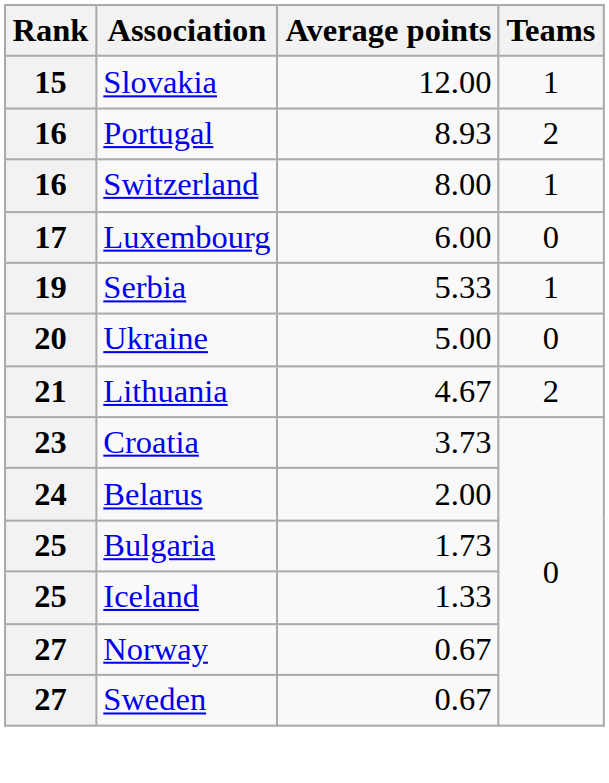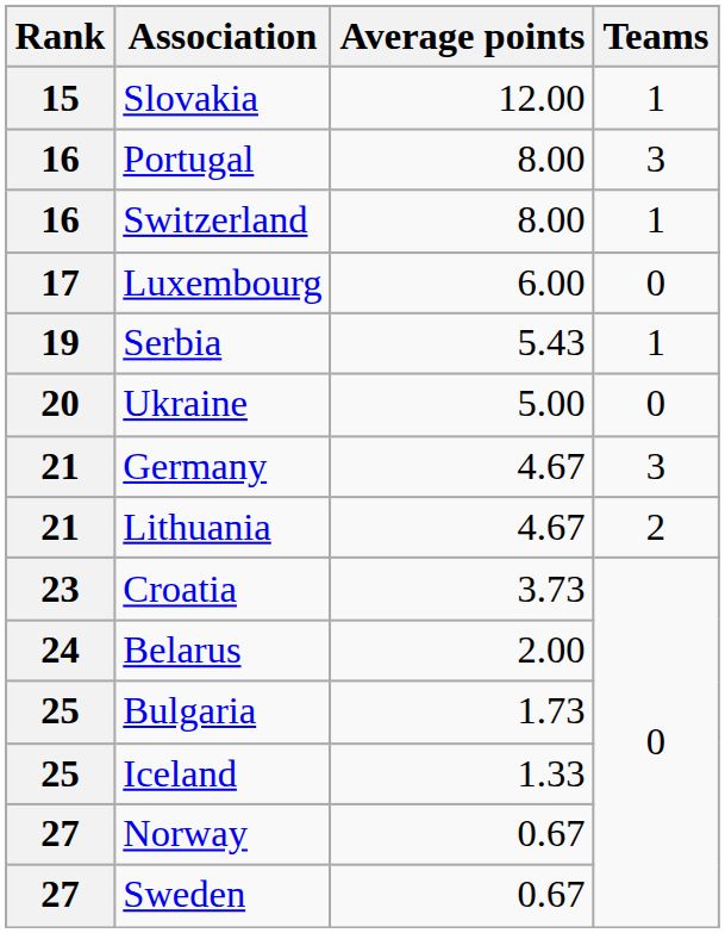Portugal | Average points: 8.93 -> 8.00
Portugal | Teams: 2 -> 3
Serbia | Average points: 5.33 -> 5.43
+ row: 21 | Germany | 4.67 | 3
